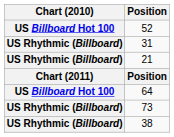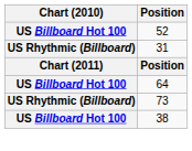- row: US Rhythmic (Billboard) | 21
38 | Chart (2010): US Rhythmic (Billboard) -> US Billboard Hot 100
